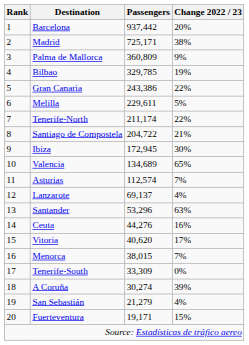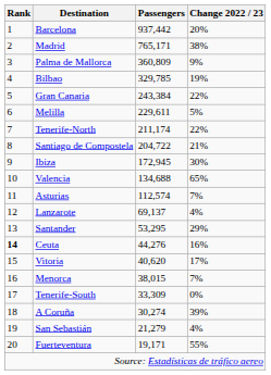Madrid | Passengers: 725,171 -> 765,171
Gran Canaria | Passengers: 243,386 -> 243,384
Valencia | Passengers: 134,689 -> 134,688
Santander | Passengers: 53,296 -> 53,295
Santander | Change 2022 / 23: 63% -> 29%
Ceuta | Rank: normal -> bold
Fuerteventura | Change 2022 / 23: 15% -> 55%
